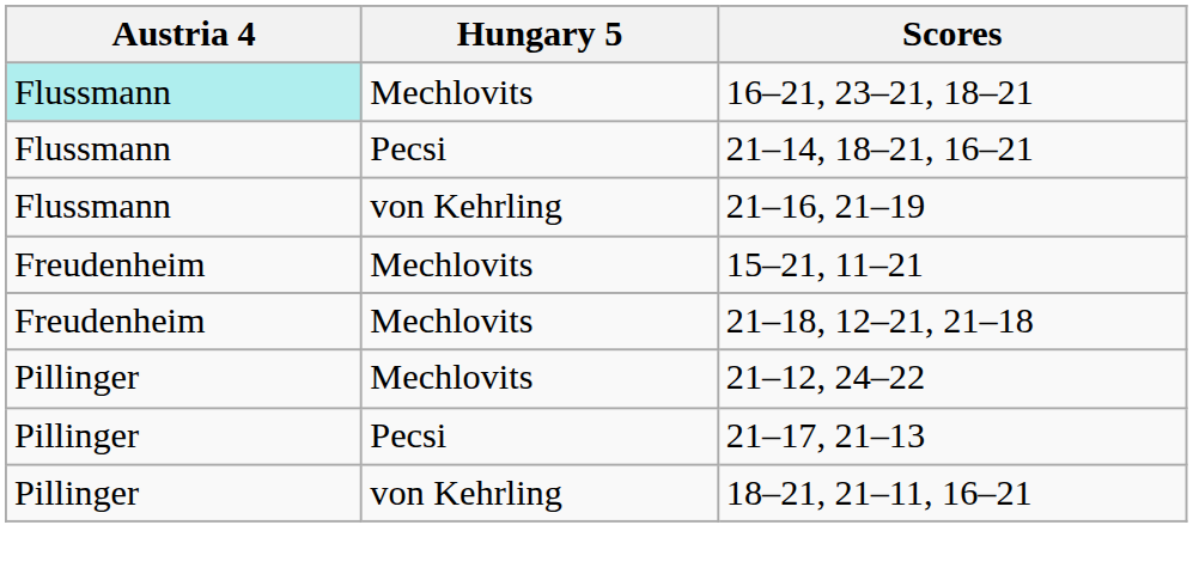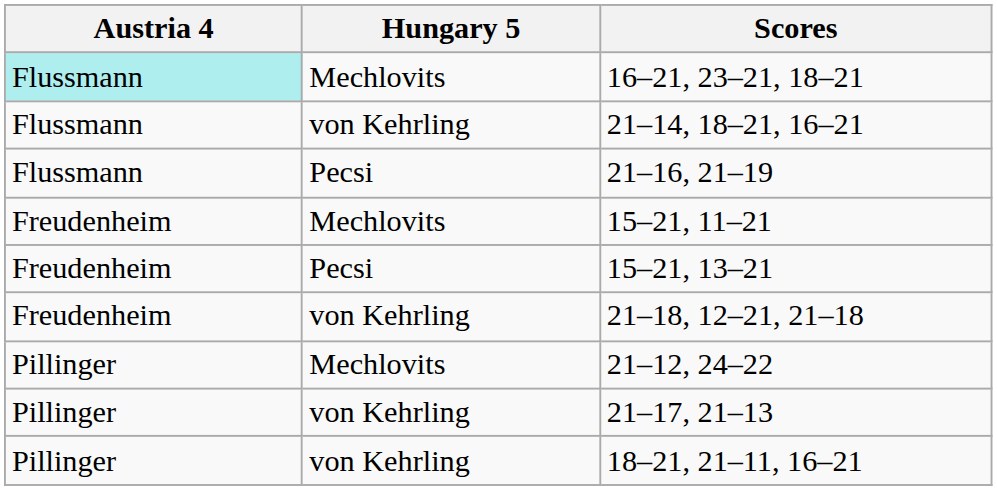21–14, 18–21, 16–21 | Hungary 5: Pecsi -> von Kehrling
21–16, 21–19 | Hungary 5: von Kehrling -> Pecsi
+ row: Freudenheim | Pecsi | 15–21, 13–21
21–18, 12–21, 21–18 | Hungary 5: Mechlovits -> von Kehrling
21–17, 21–13 | Hungary 5: Pecsi -> von Kehrling
